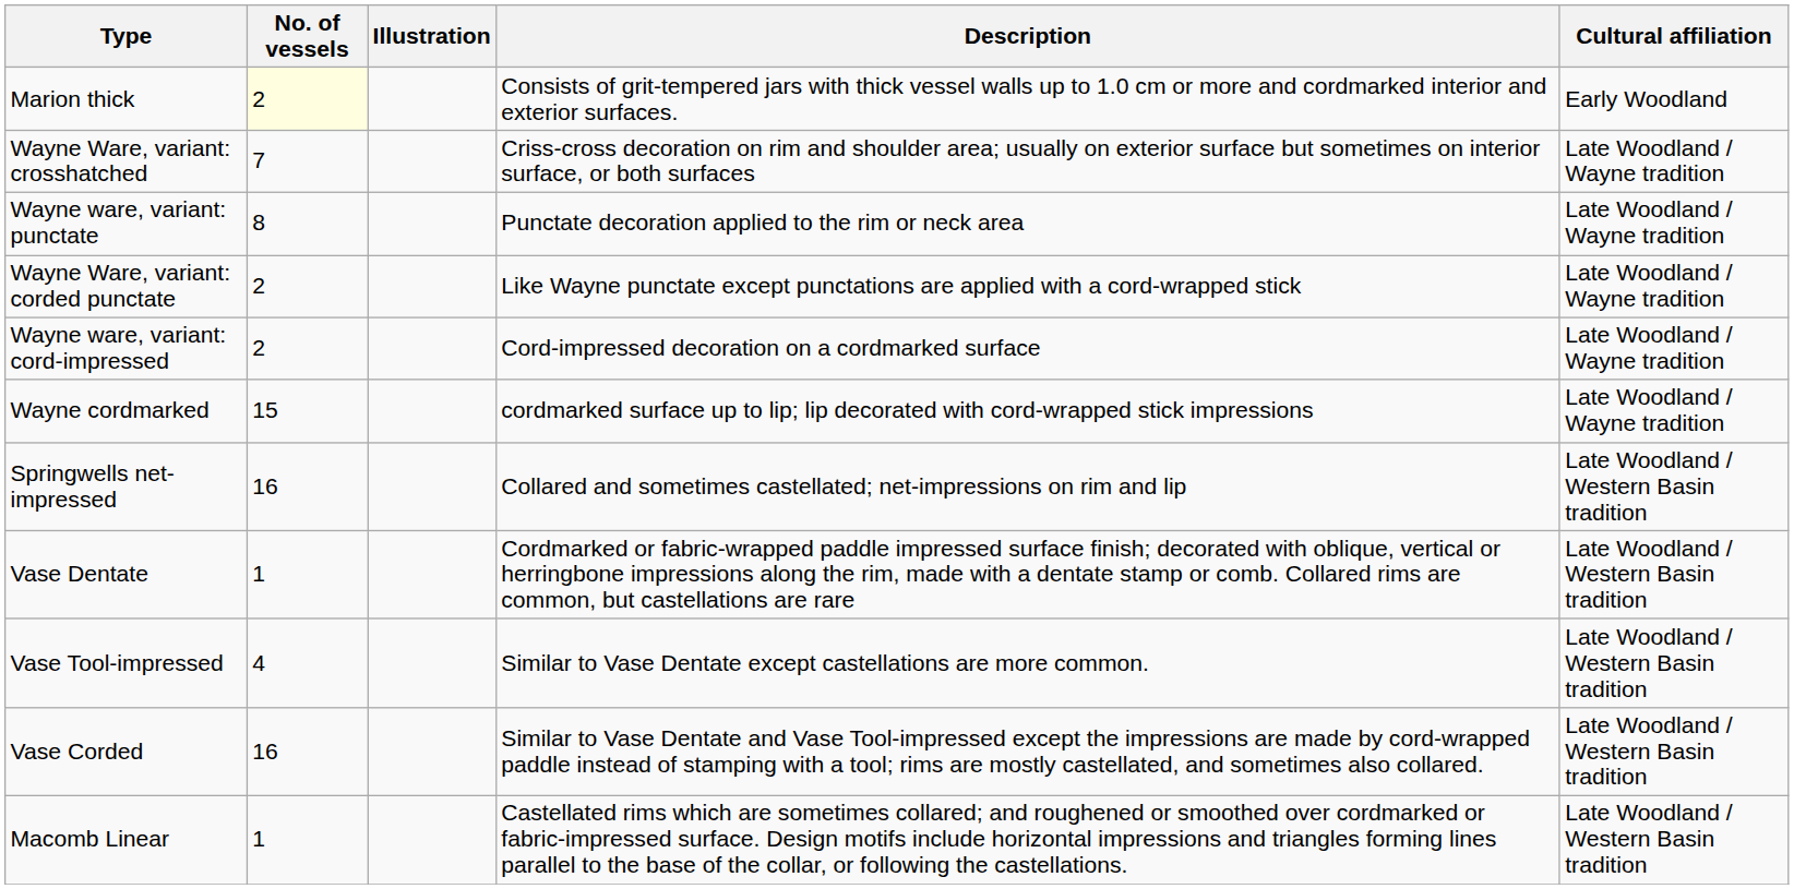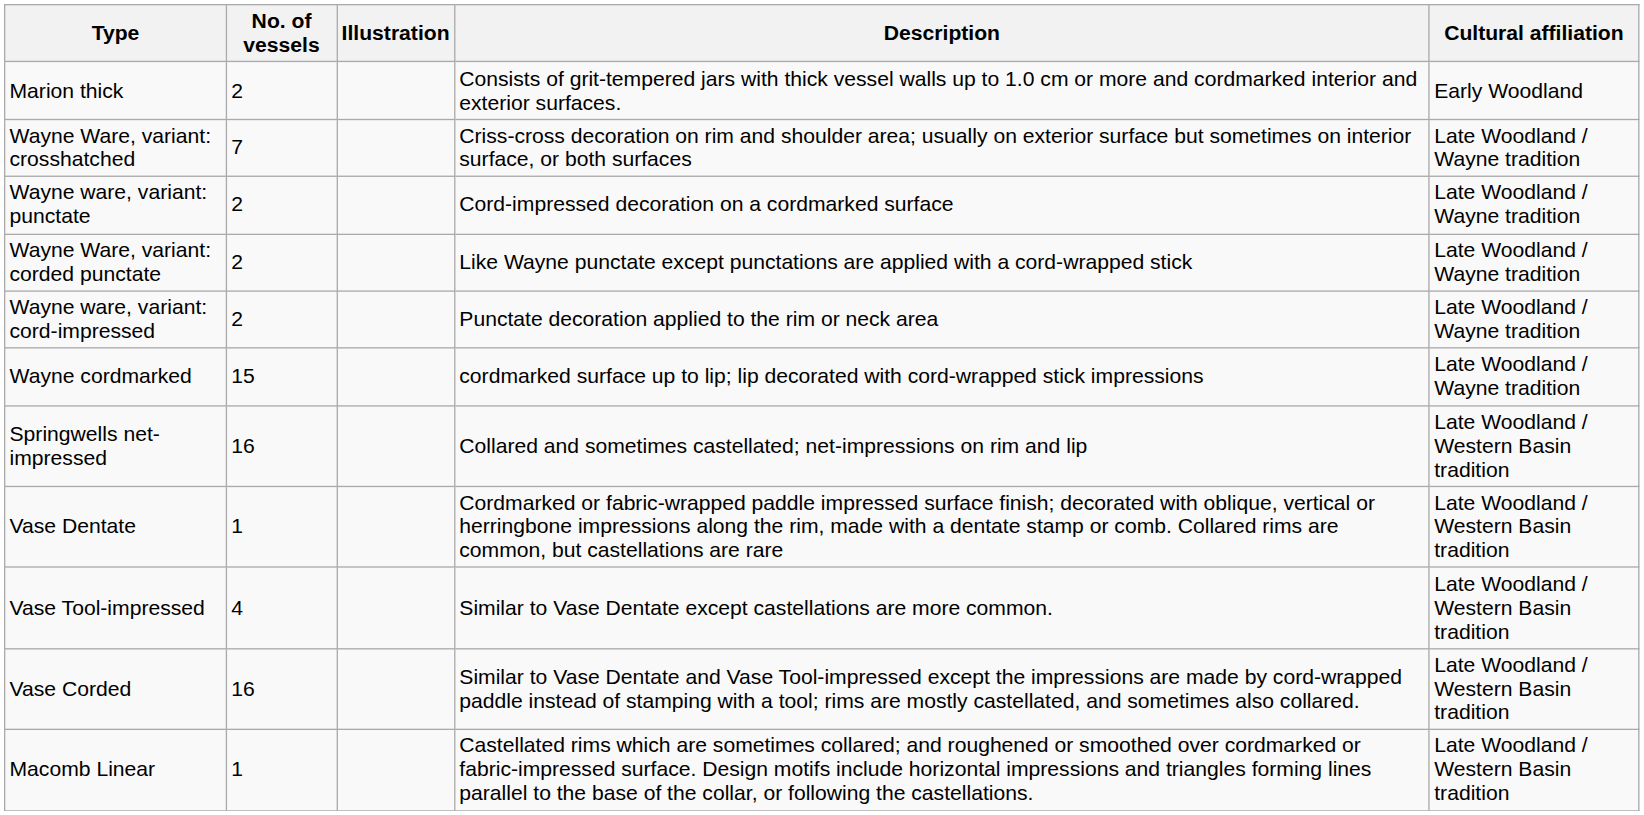Marion thick | No. of vessels: lightyellow background -> no background
Wayne ware, variant: punctate | No. of vessels: 8 -> 2
Wayne ware, variant: punctate | Description: Punctate decoration applied to the rim or neck area -> Cord-impressed decoration on a cordmarked surface
Wayne ware, variant: cord-impressed | Description: Cord-impressed decoration on a cordmarked surface -> Punctate decoration applied to the rim or neck area
